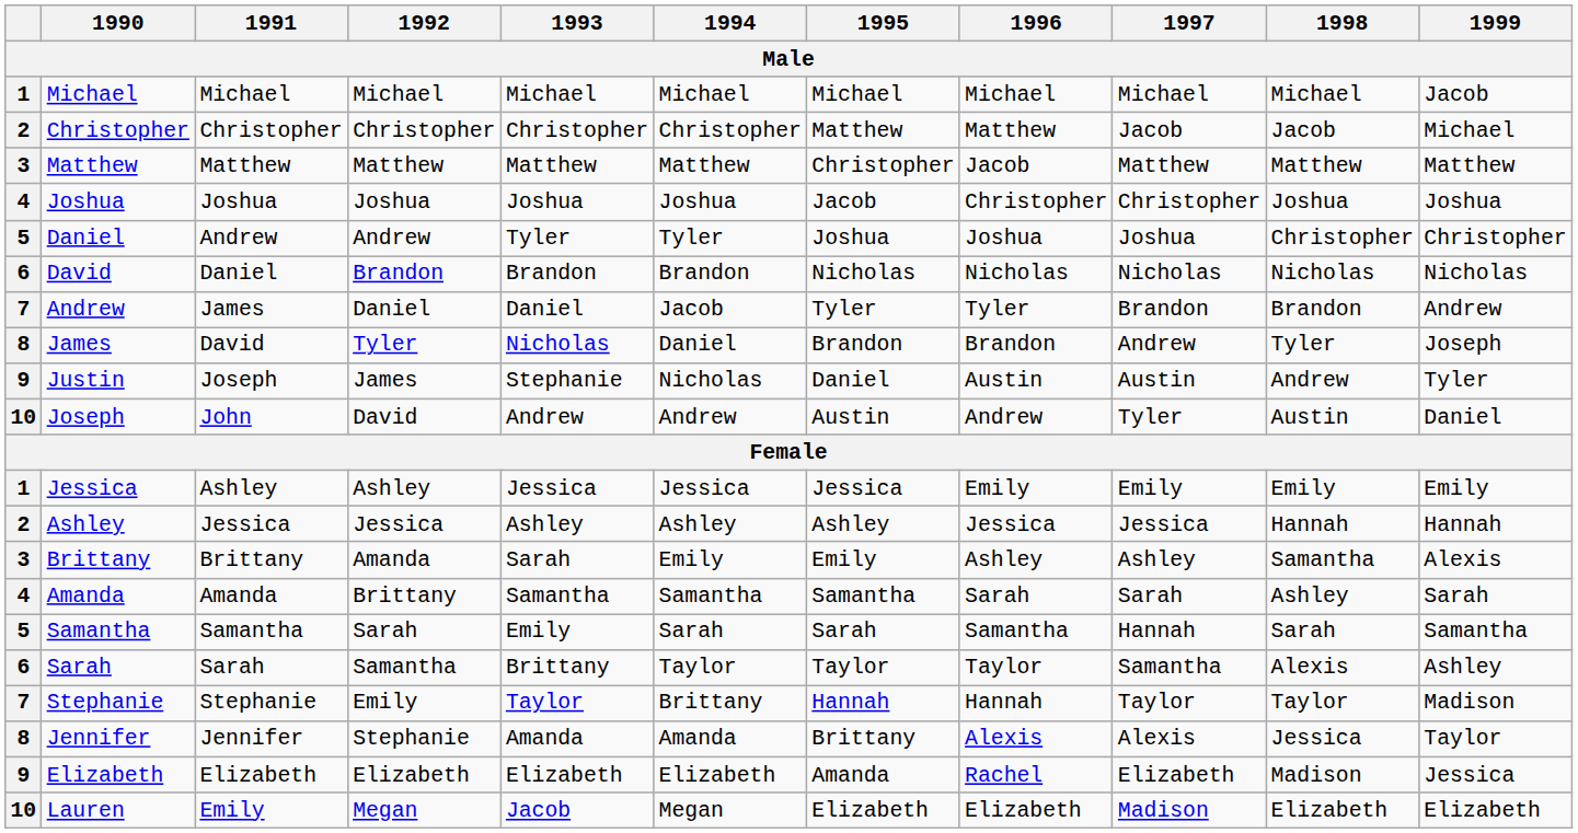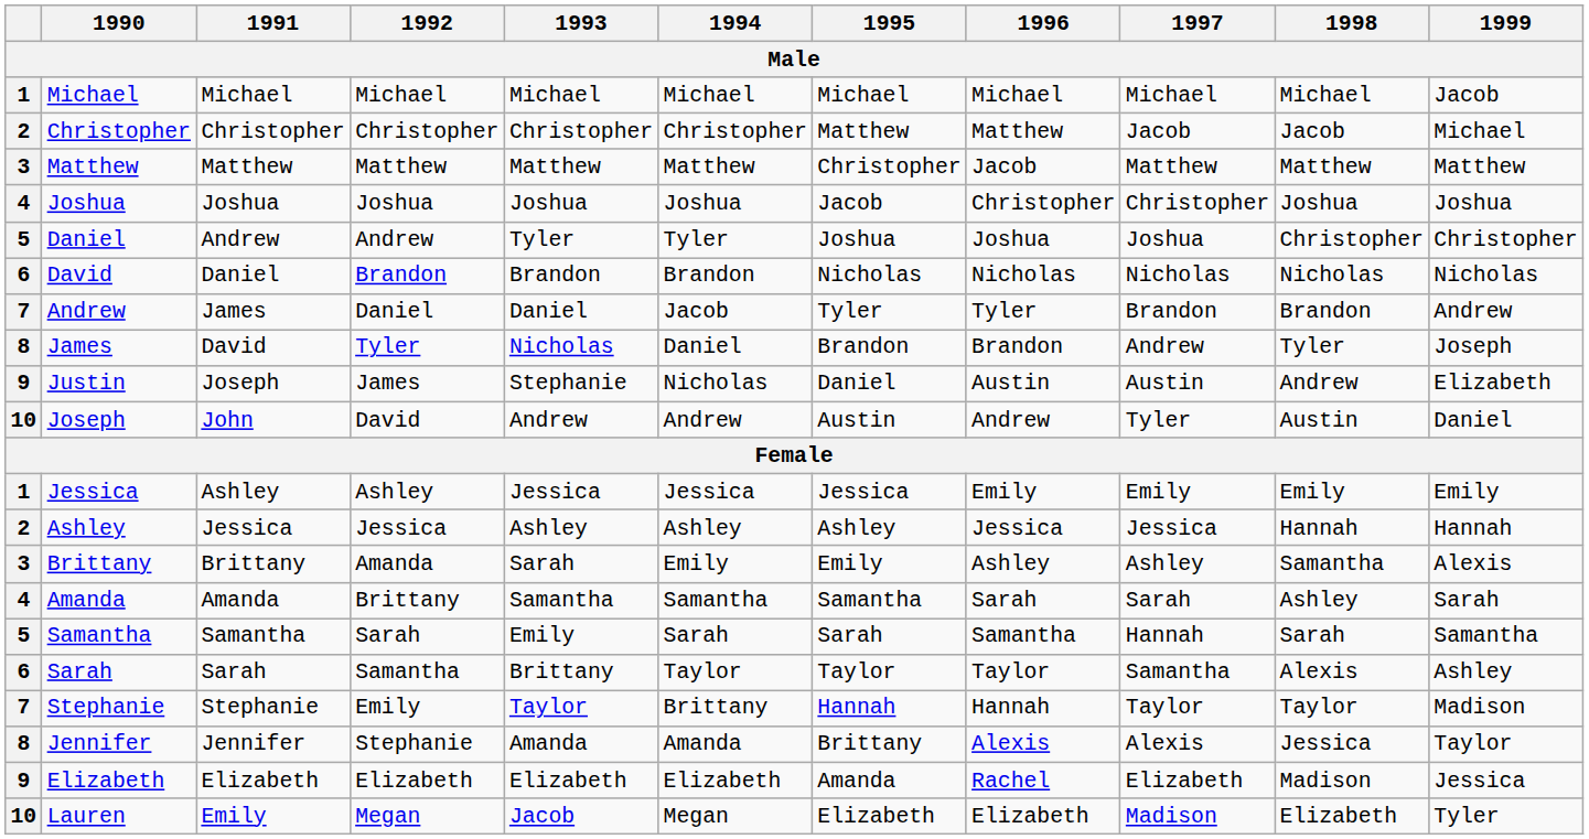Justin | 1999: Tyler -> Elizabeth
Lauren | 1999: Elizabeth -> Tyler
